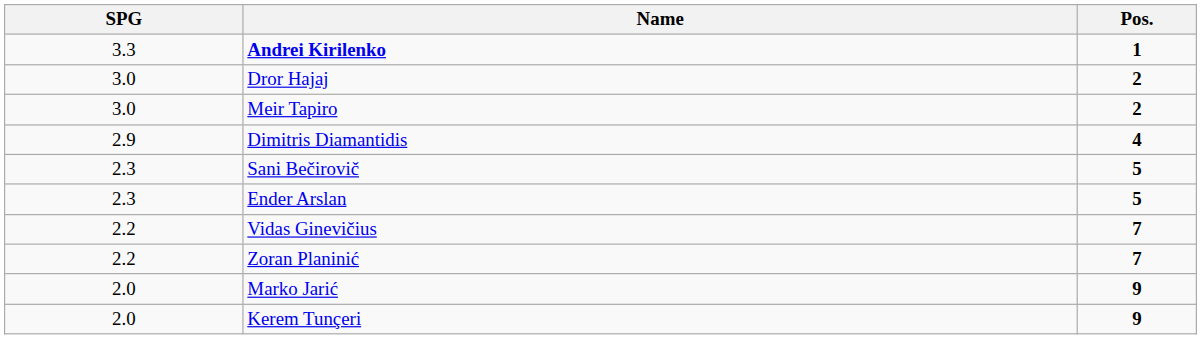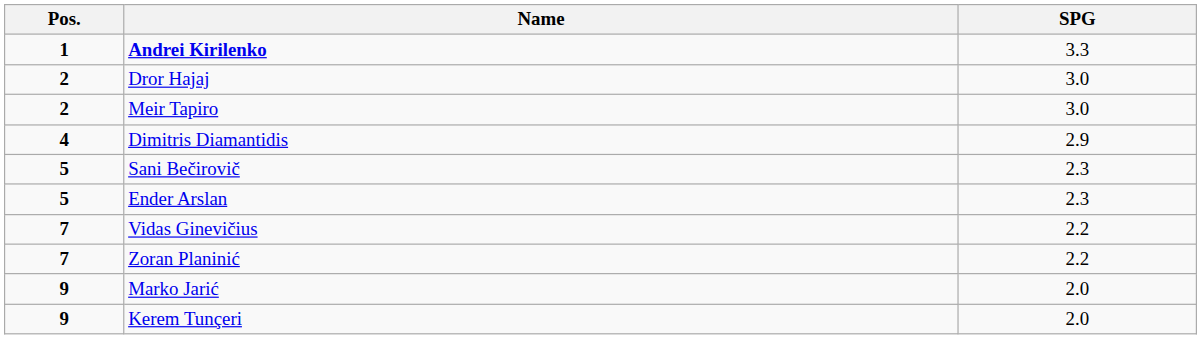columns swapped: Pos. <-> SPG
